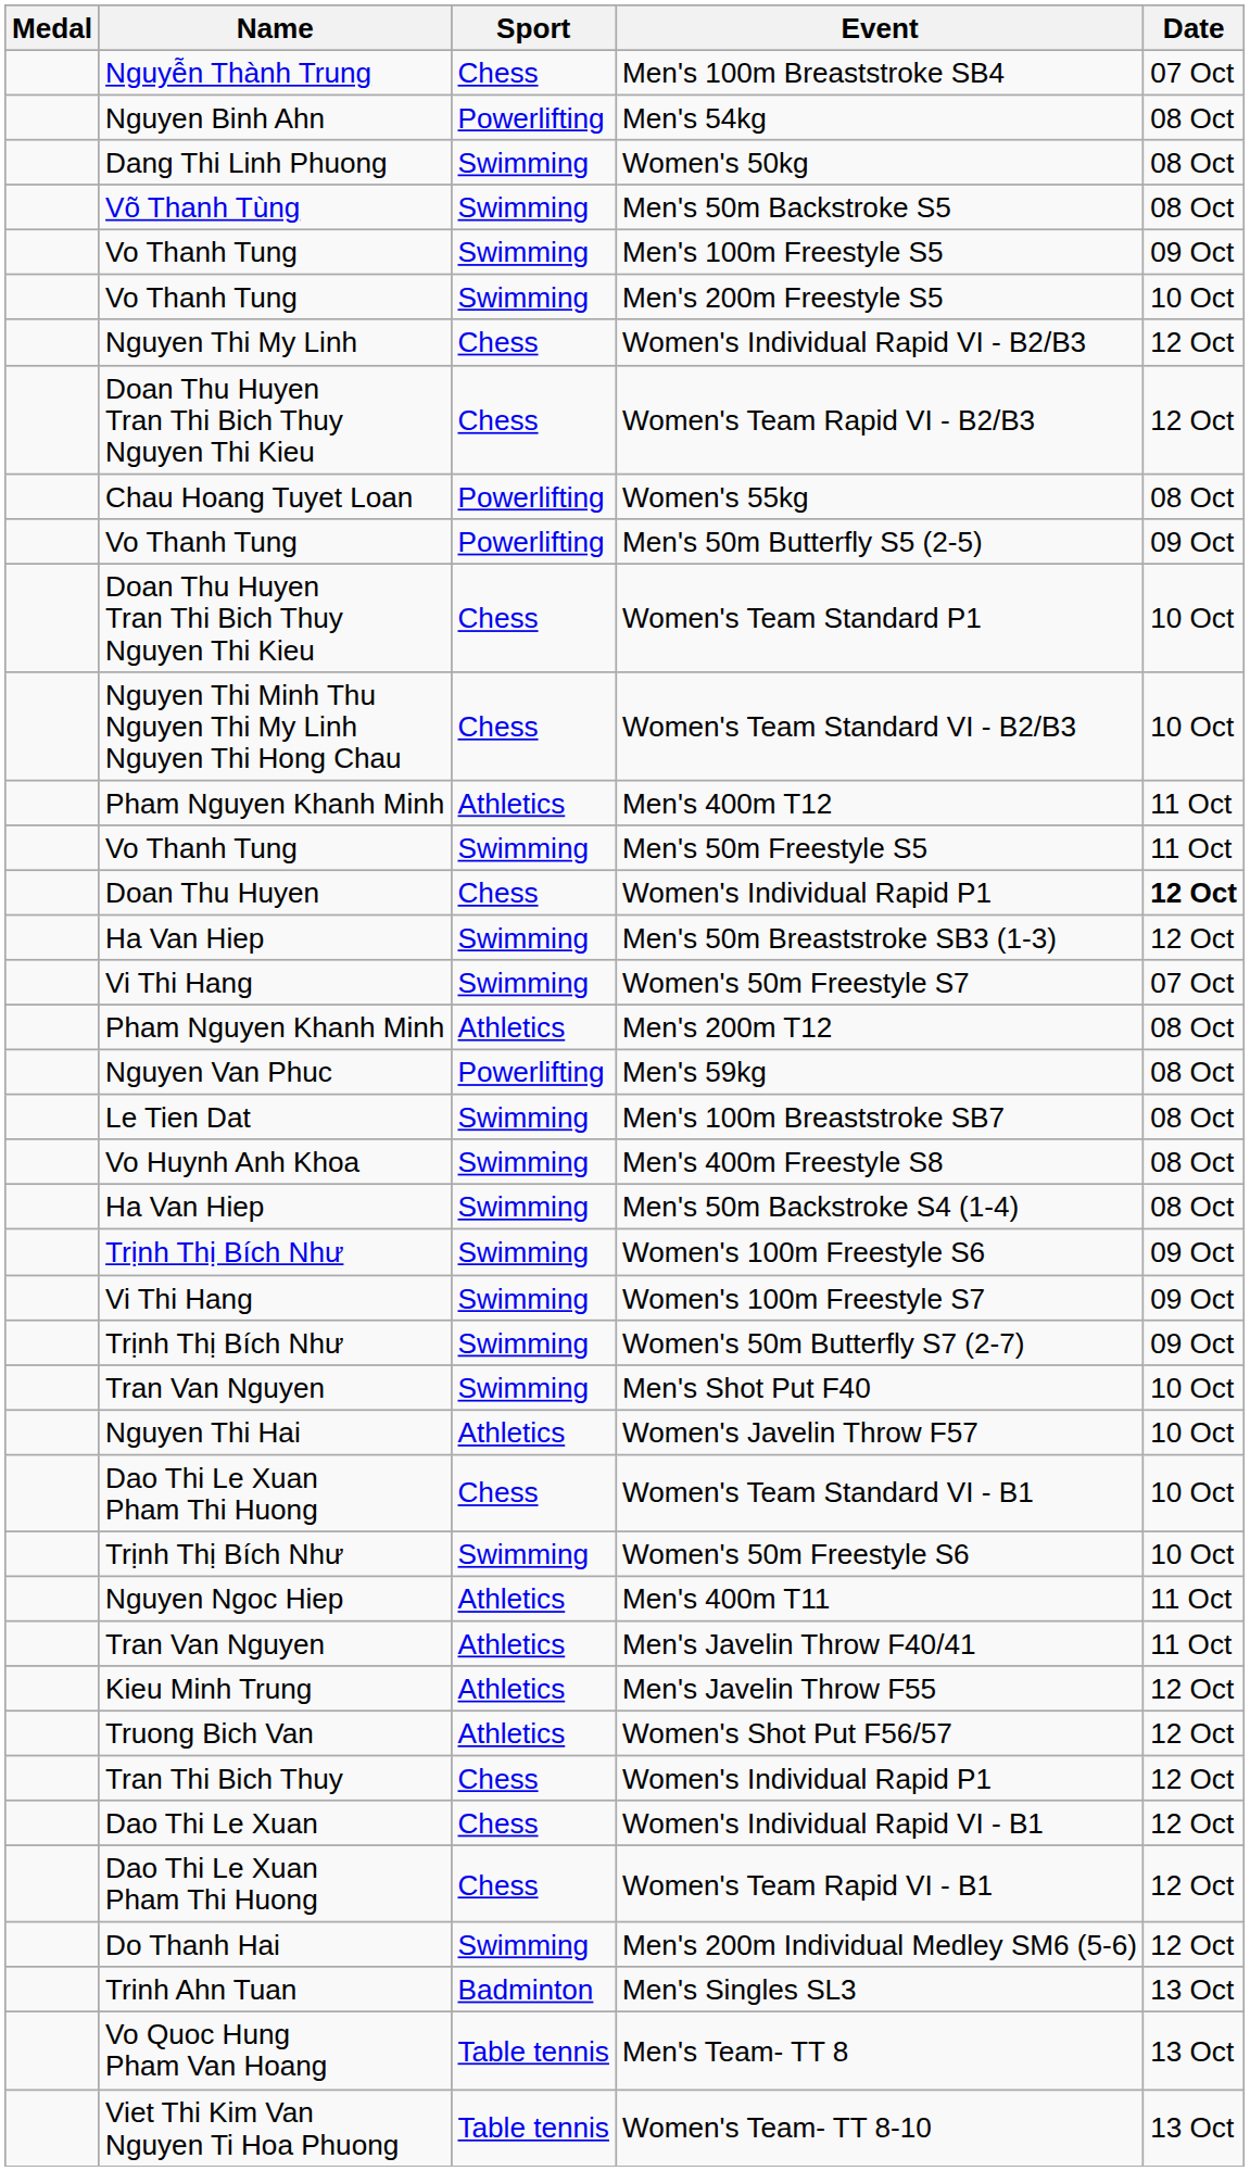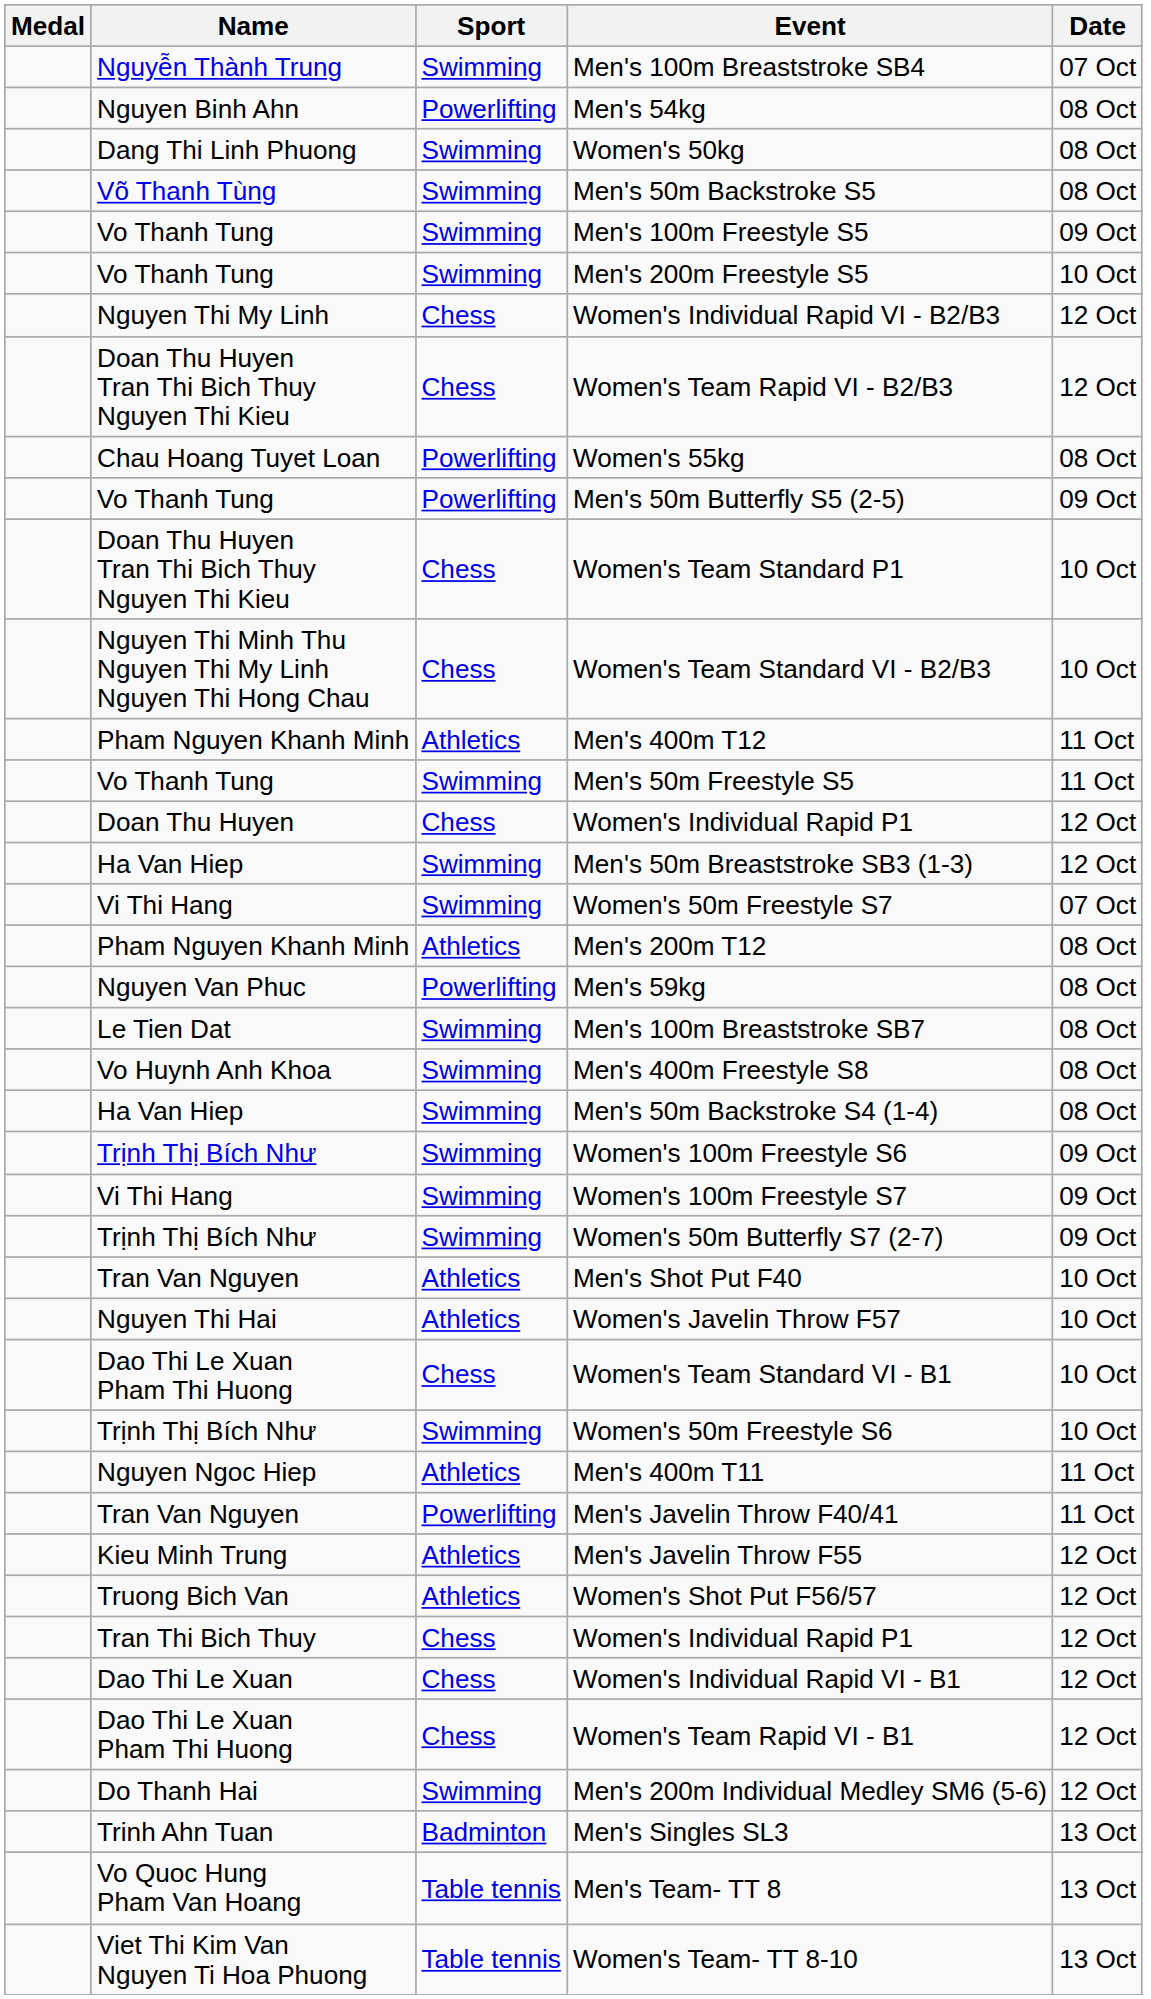Men's 100m Breaststroke SB4 | Sport: Chess -> Swimming
Doan Thu Huyen / Women's Individual Rapid P1 | Date: bold -> normal
Men's Shot Put F40 | Sport: Swimming -> Athletics
Men's Javelin Throw F40/41 | Sport: Athletics -> Powerlifting
